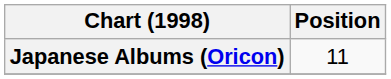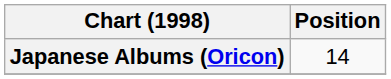Japanese Albums (Oricon) | Position: 11 -> 14
